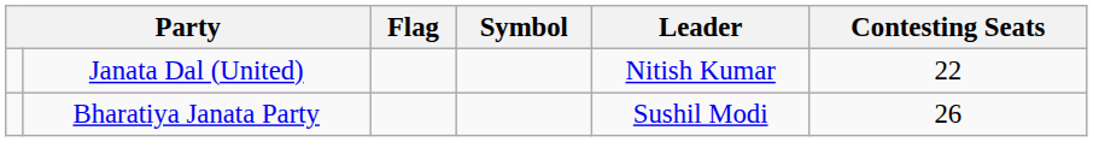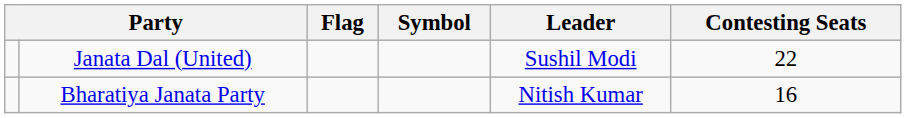Janata Dal (United) | Leader: Nitish Kumar -> Sushil Modi
Bharatiya Janata Party | Leader: Sushil Modi -> Nitish Kumar
Bharatiya Janata Party | Contesting Seats: 26 -> 16
